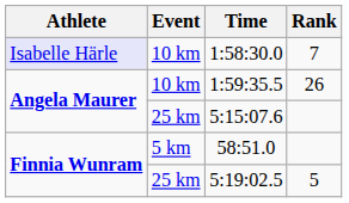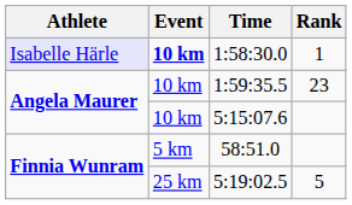1:58:30.0 | Event: normal -> bold
1:58:30.0 | Rank: 7 -> 1
1:59:35.5 | Rank: 26 -> 23
5:15:07.6 | Event: 25 km -> 10 km
